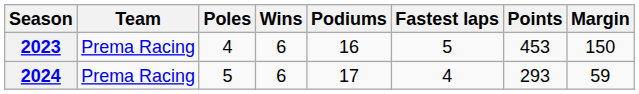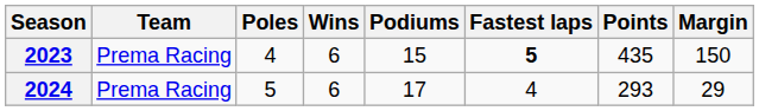2023 | Podiums: 16 -> 15
2023 | Fastest laps: normal -> bold
2023 | Points: 453 -> 435
2024 | Margin: 59 -> 29
